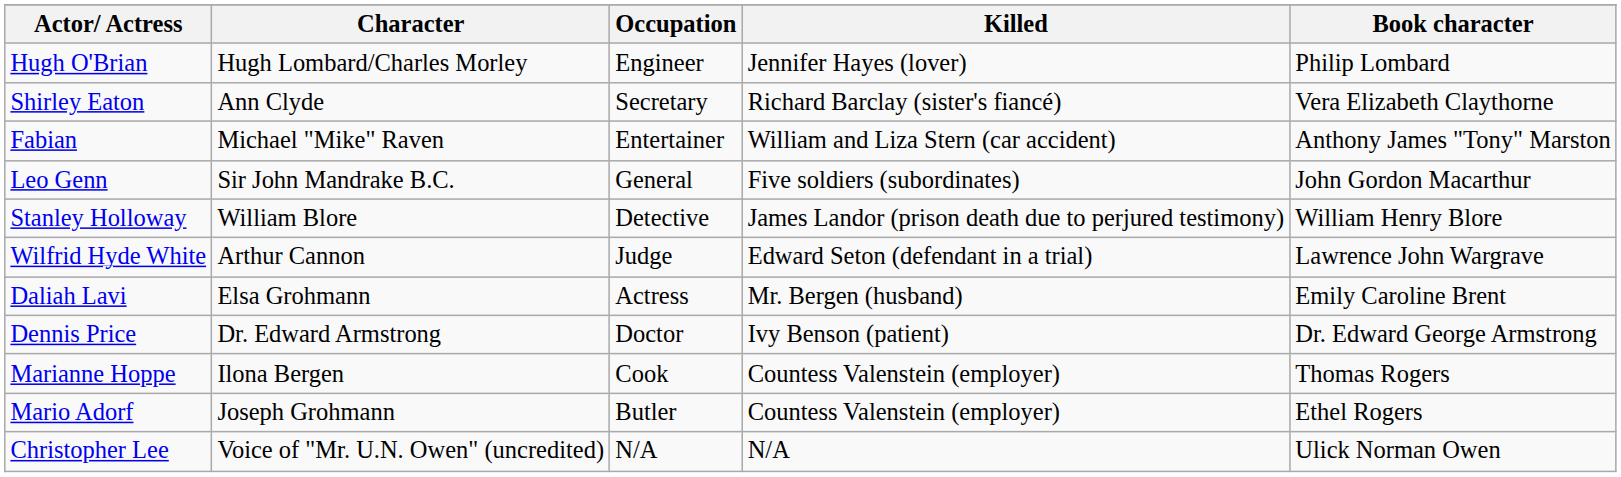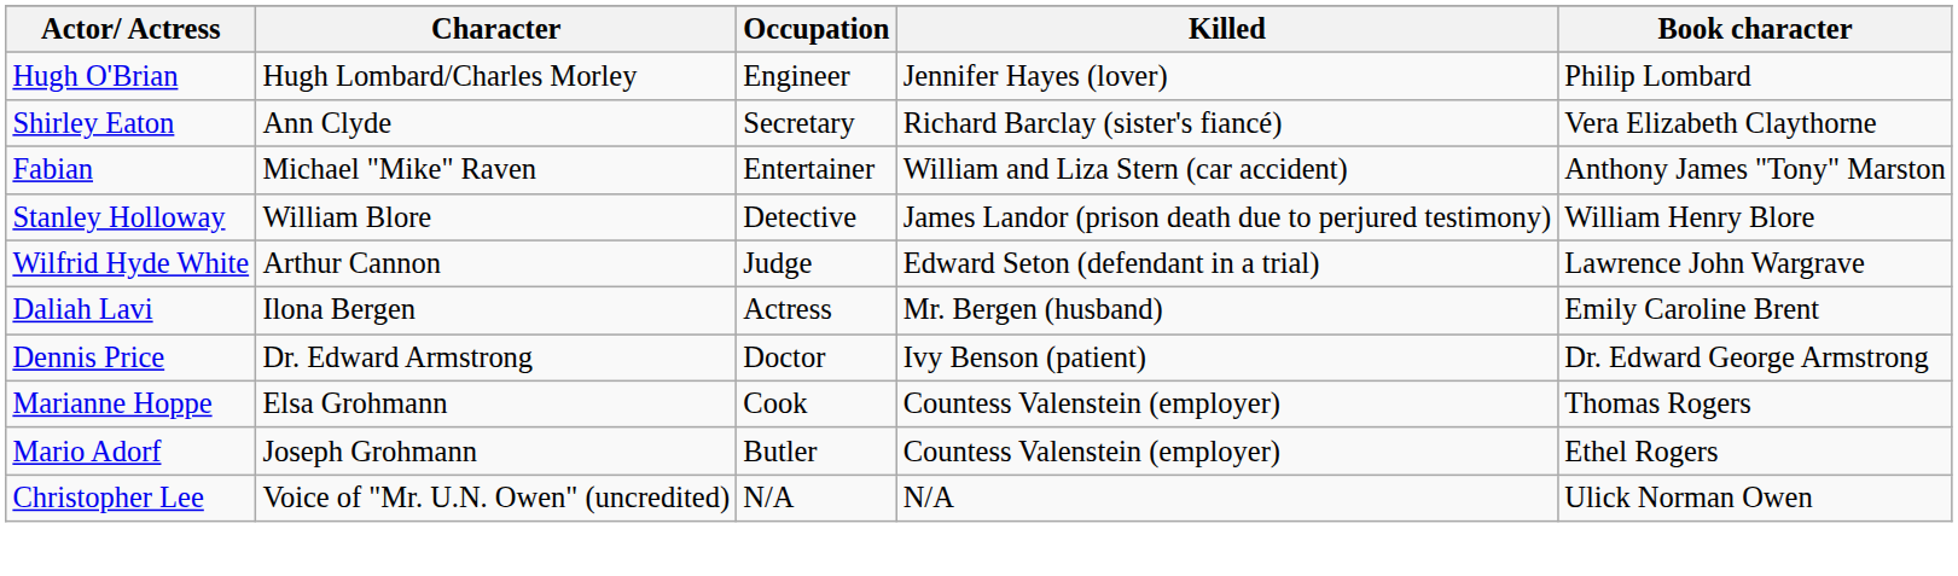- row: Leo Genn | Sir John Mandrake B.C. | General | Five soldiers (subordinates) | John Gordon Macarthur
Daliah Lavi | Character: Elsa Grohmann -> Ilona Bergen
Marianne Hoppe | Character: Ilona Bergen -> Elsa Grohmann
